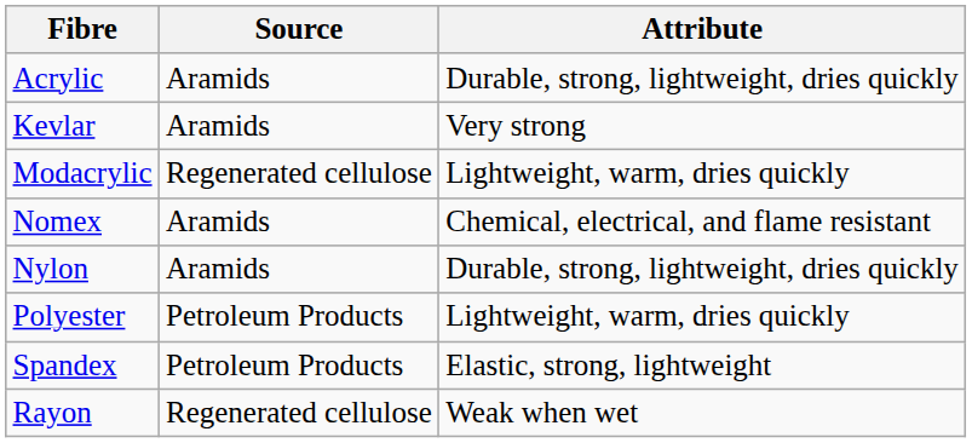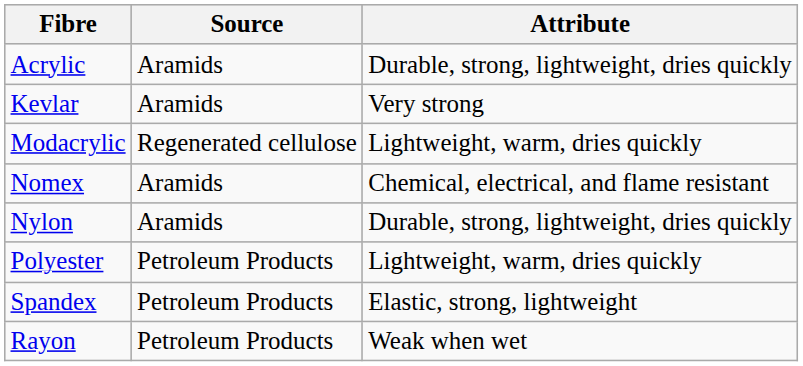Rayon | Source: Regenerated cellulose -> Petroleum Products
